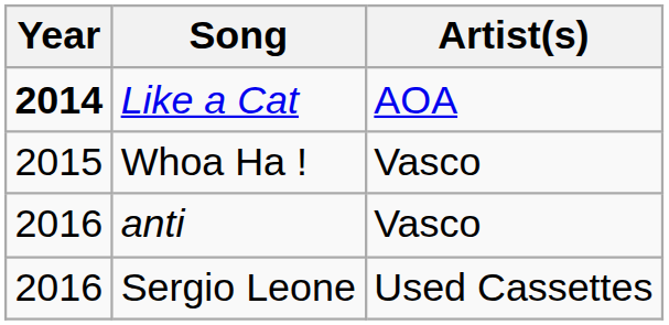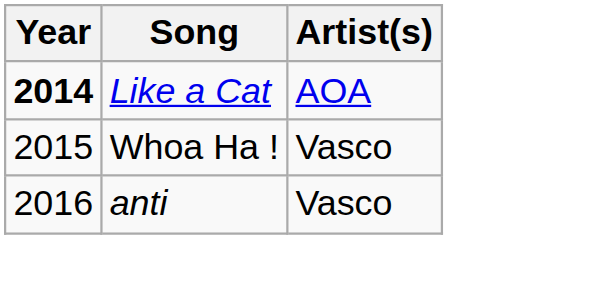- row: 2016 | Sergio Leone | Used Cassettes
